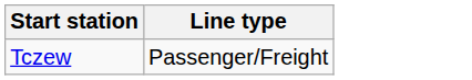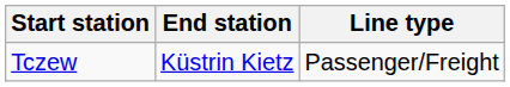+ column: End station | Küstrin Kietz
